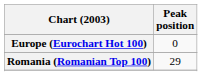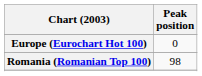Romania (Romanian Top 100) | Peak position: 29 -> 98
